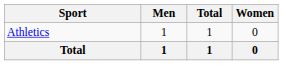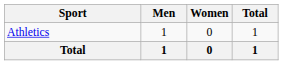columns swapped: Women <-> Total
